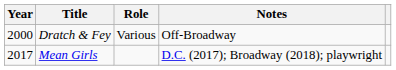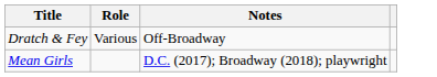- column: Year | 2000 | 2017
